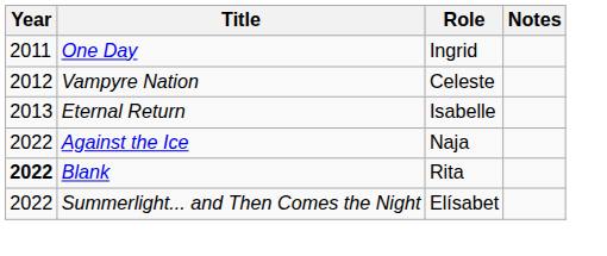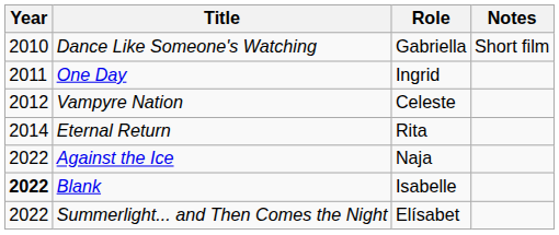+ row: 2010 | Dance Like Someone's Watching | Gabriella | Short film
Eternal Return | Year: 2013 -> 2014
Eternal Return | Role: Isabelle -> Rita
Blank | Role: Rita -> Isabelle
